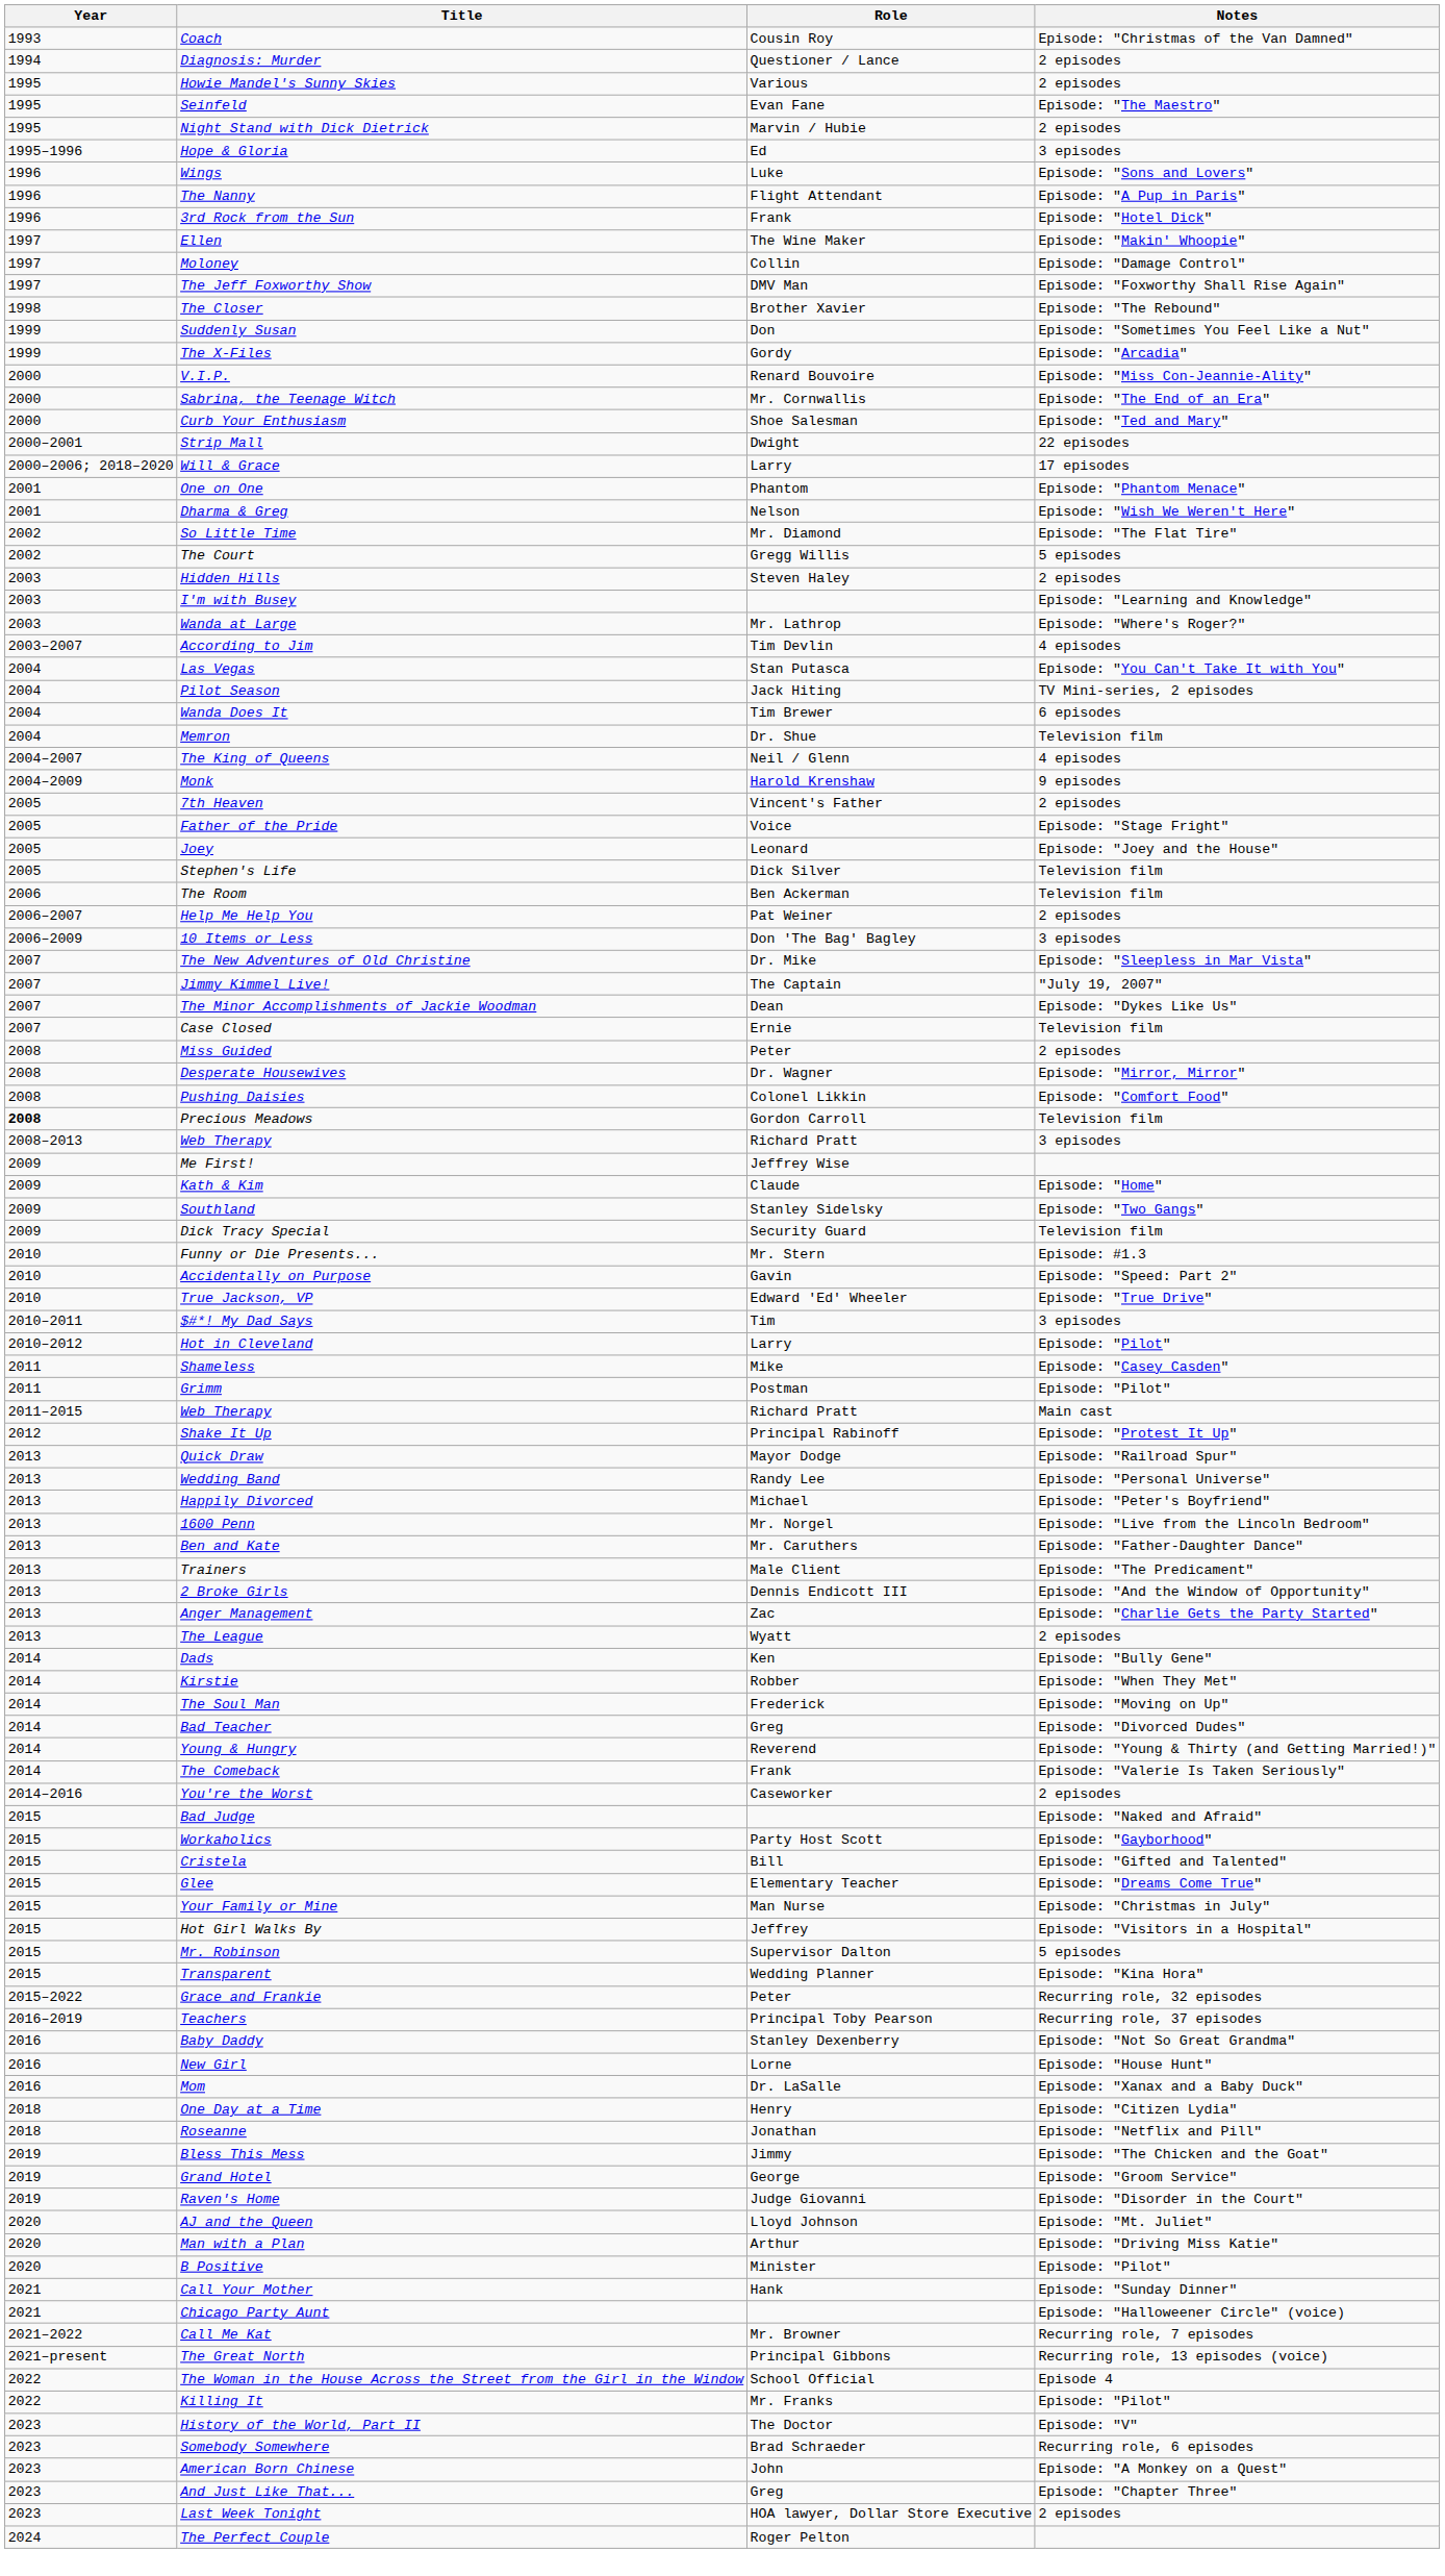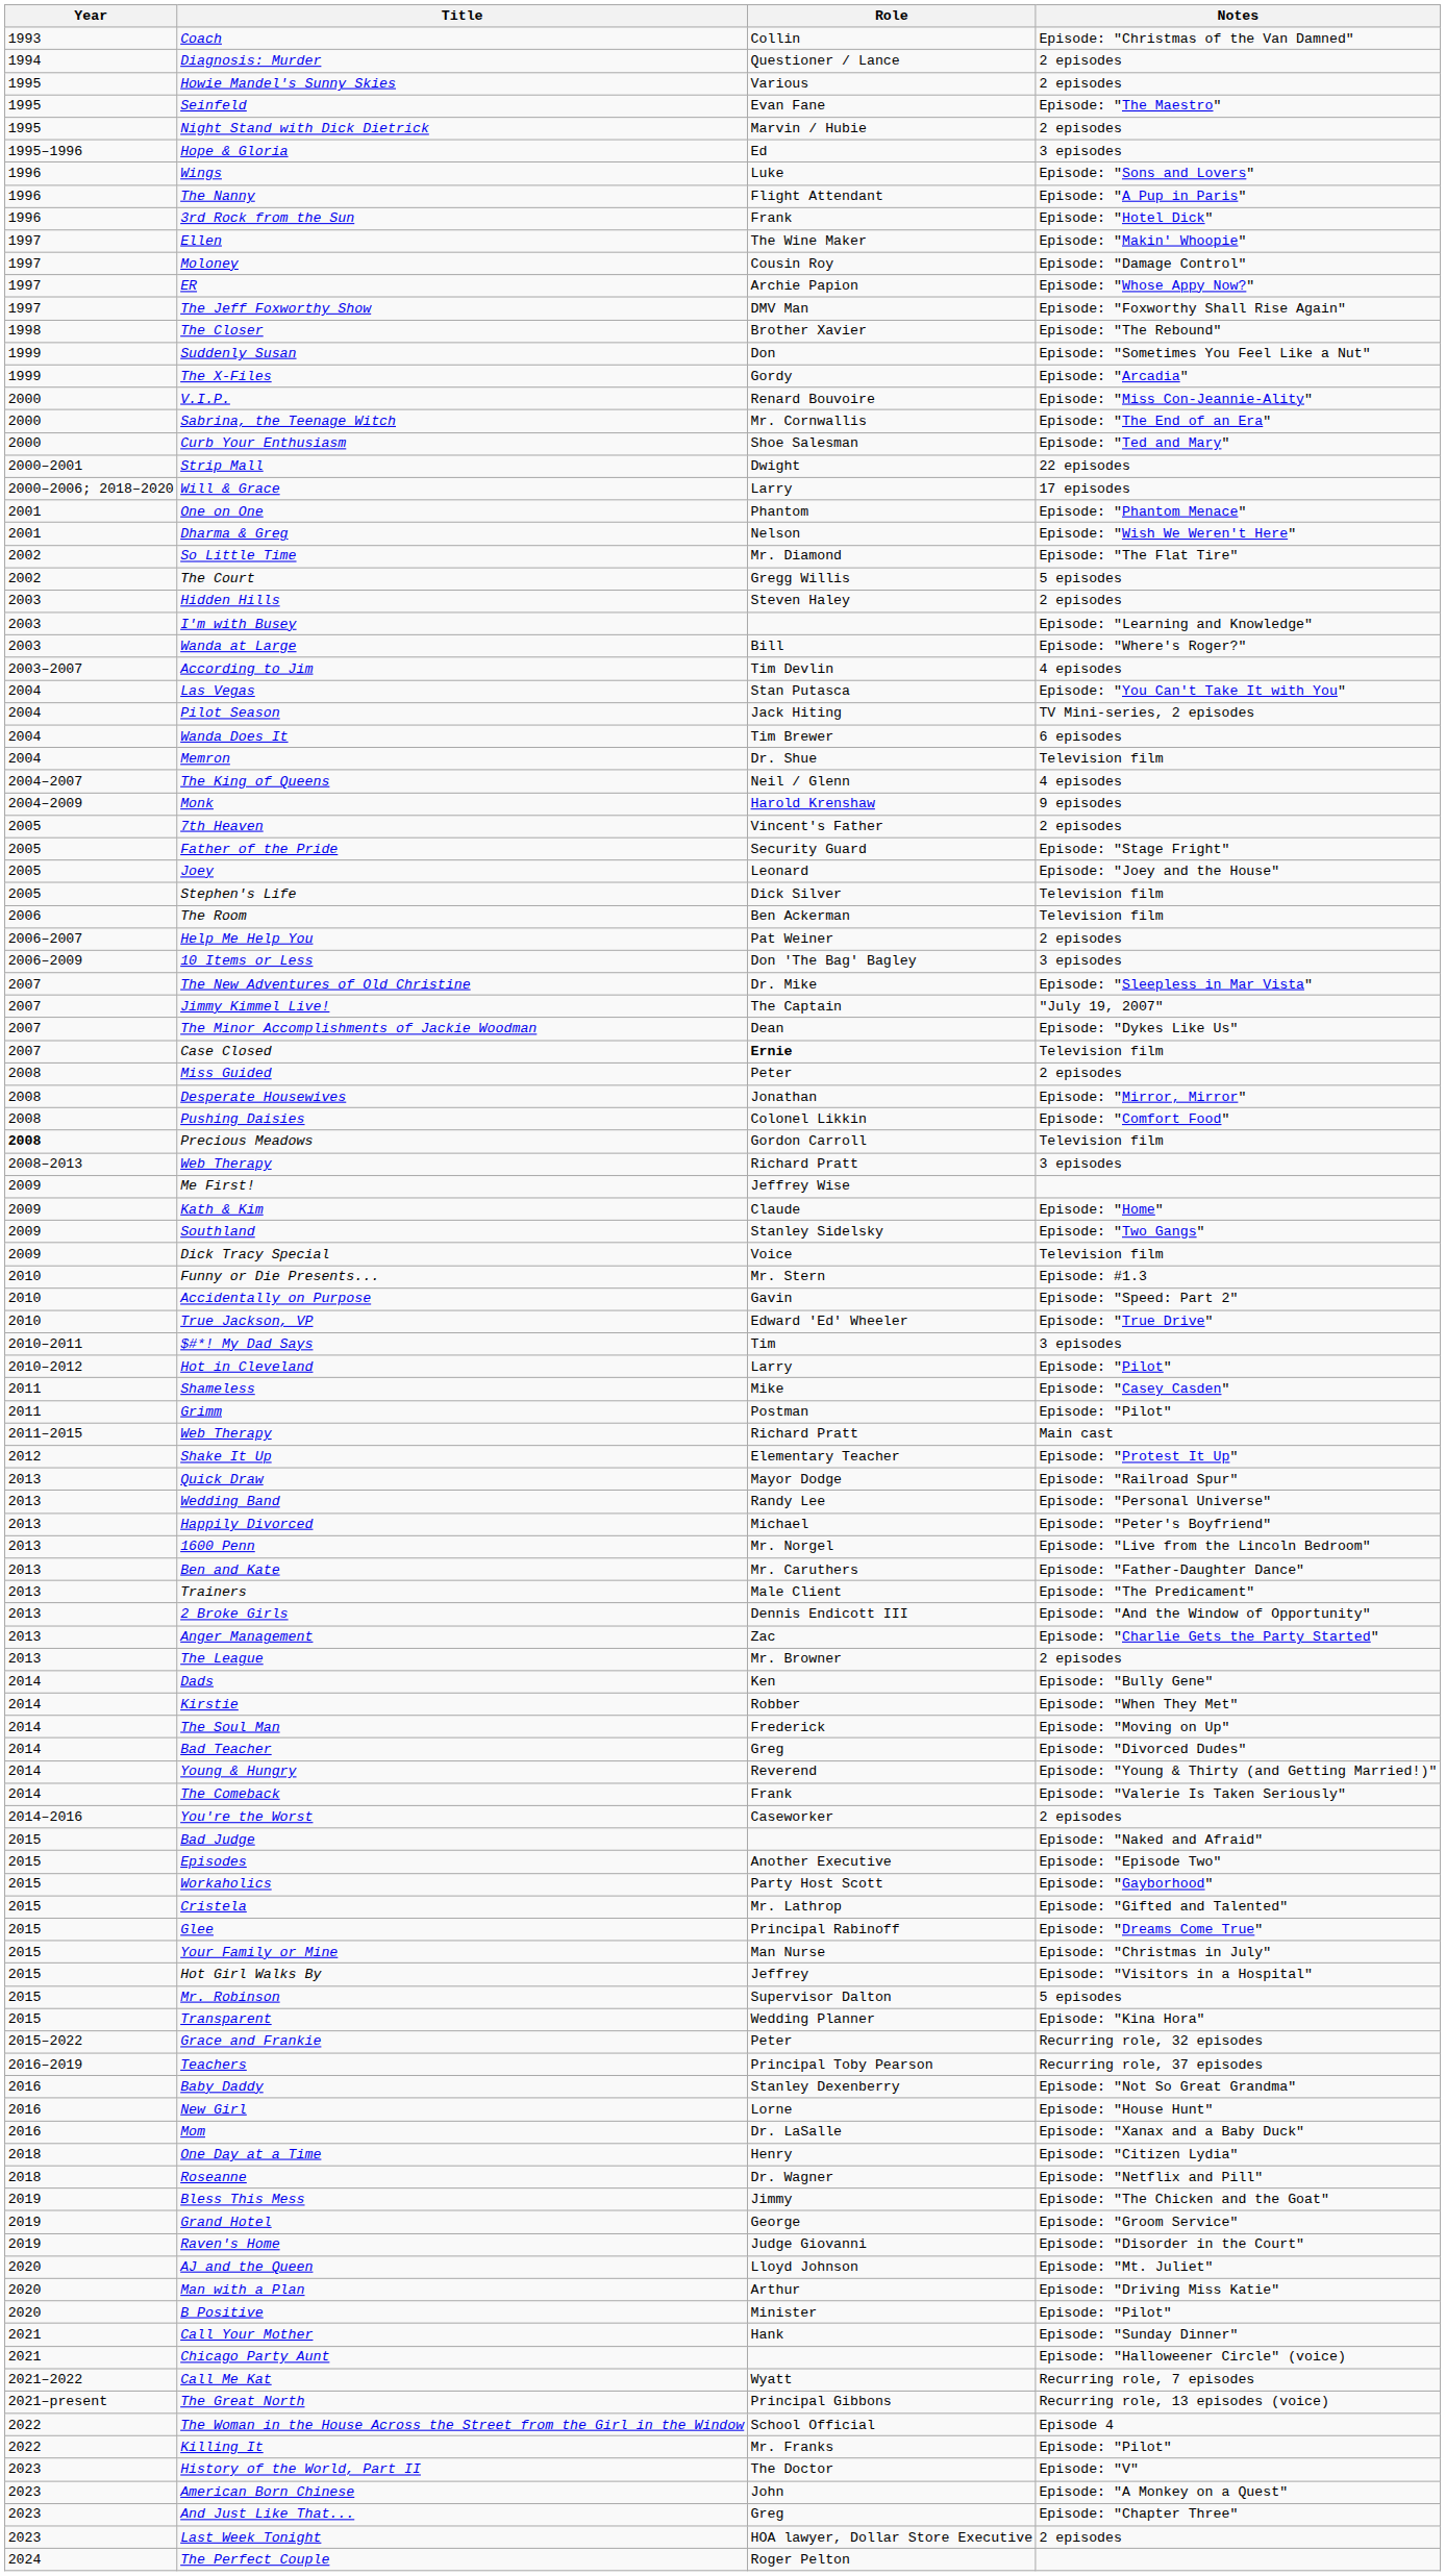Coach | Role: Cousin Roy -> Collin
Moloney | Role: Collin -> Cousin Roy
+ row: 1997 | ER | Archie Papion | Episode: "Whose Appy Now?"
Wanda at Large | Role: Mr. Lathrop -> Bill
Father of the Pride | Role: Voice -> Security Guard
Case Closed | Role: normal -> bold
Desperate Housewives | Role: Dr. Wagner -> Jonathan
Dick Tracy Special | Role: Security Guard -> Voice
Shake It Up | Role: Principal Rabinoff -> Elementary Teacher
The League | Role: Wyatt -> Mr. Browner
+ row: 2015 | Episodes | Another Executive | Episode: "Episode Two"
Cristela | Role: Bill -> Mr. Lathrop
Glee | Role: Elementary Teacher -> Principal Rabinoff
Roseanne | Role: Jonathan -> Dr. Wagner
Call Me Kat | Role: Mr. Browner -> Wyatt
- row: 2023 | Somebody Somewhere | Brad Schraeder | Recurring role, 6 episodes
